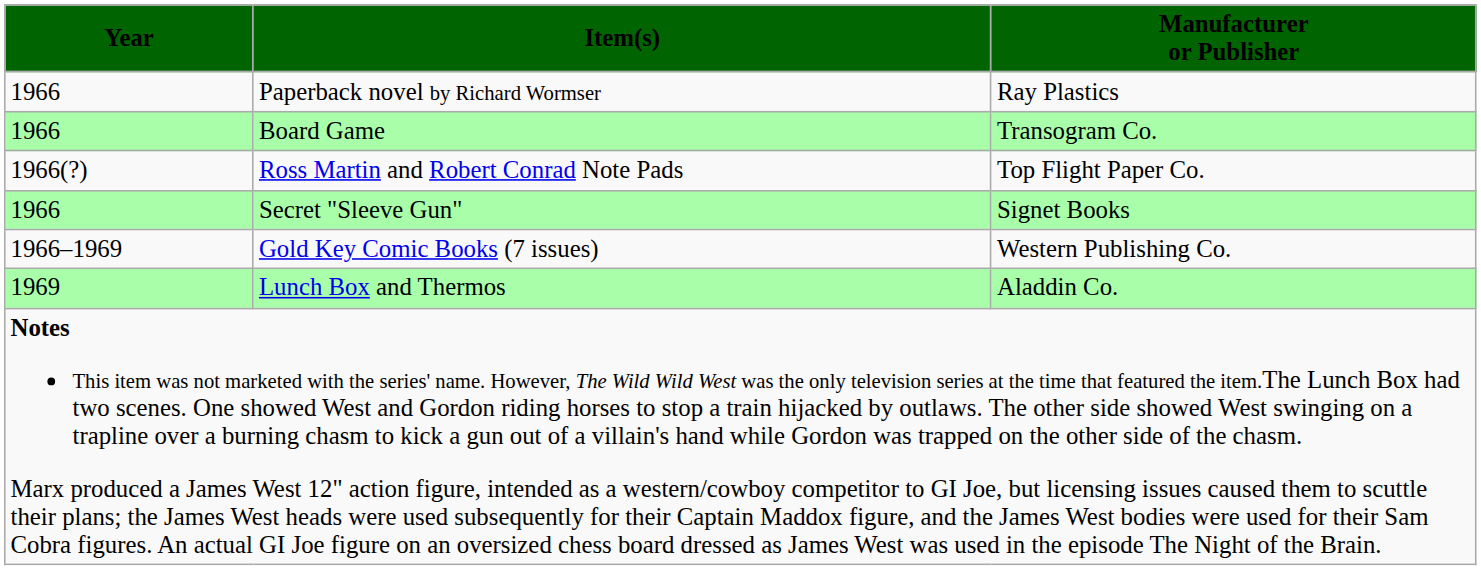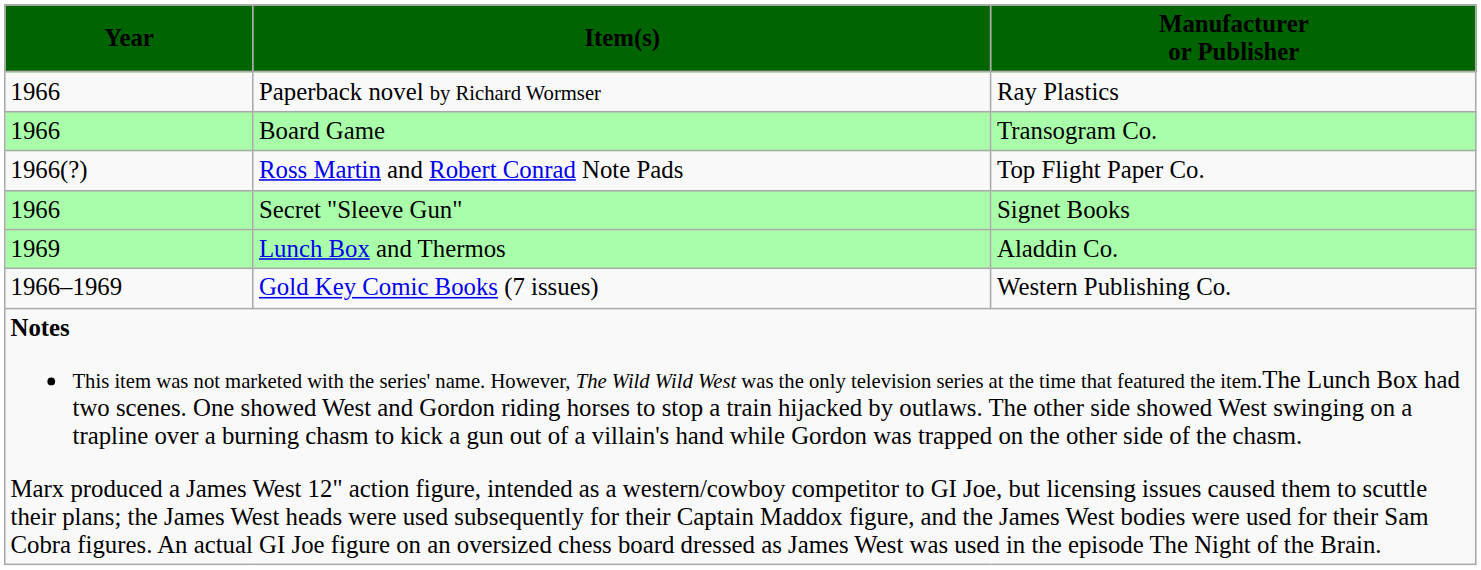rows swapped: Gold Key Comic Books (7 issues) <-> Lunch Box and Thermos
